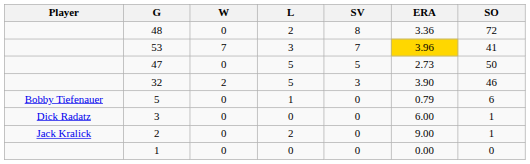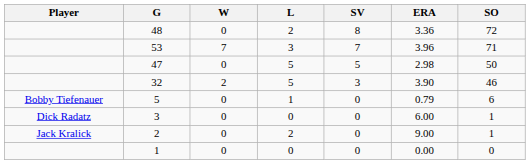53 | ERA: gold background -> no background
53 | SO: 41 -> 71
47 | ERA: 2.73 -> 2.98
